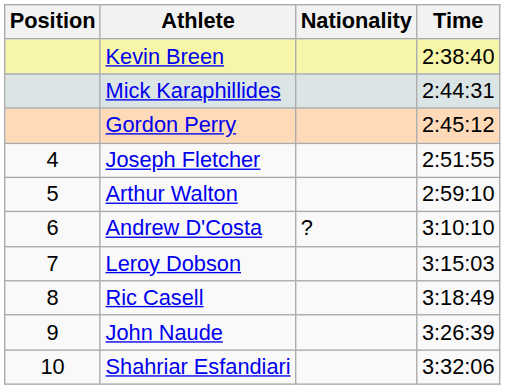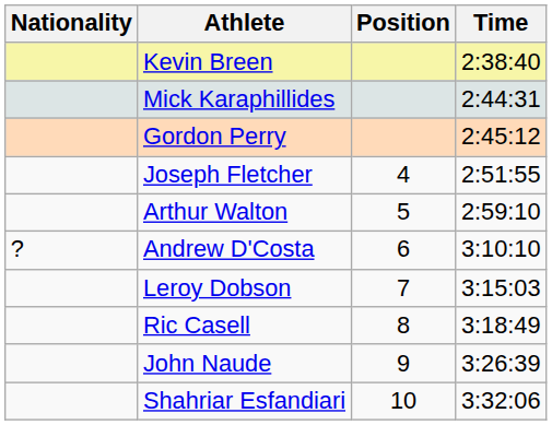columns swapped: Position <-> Nationality
